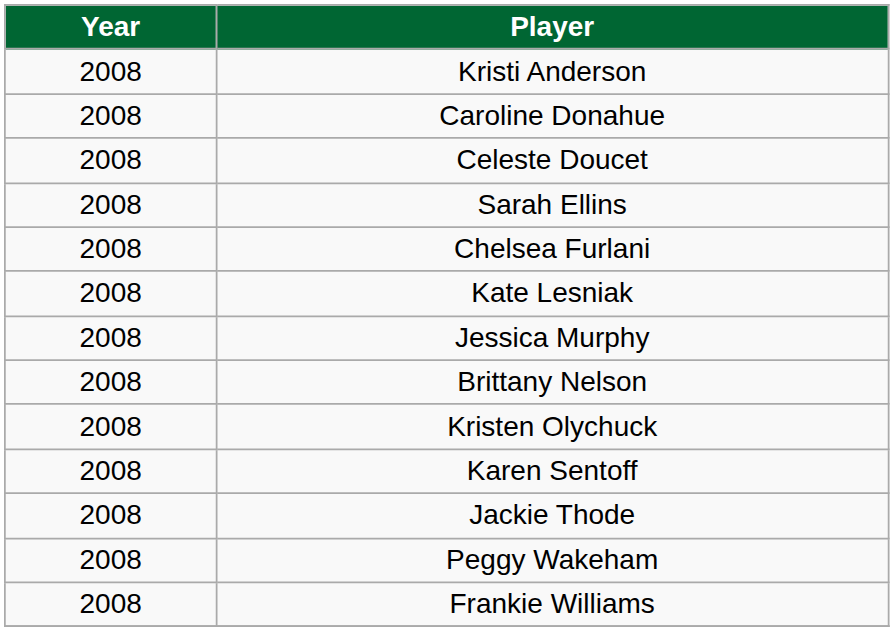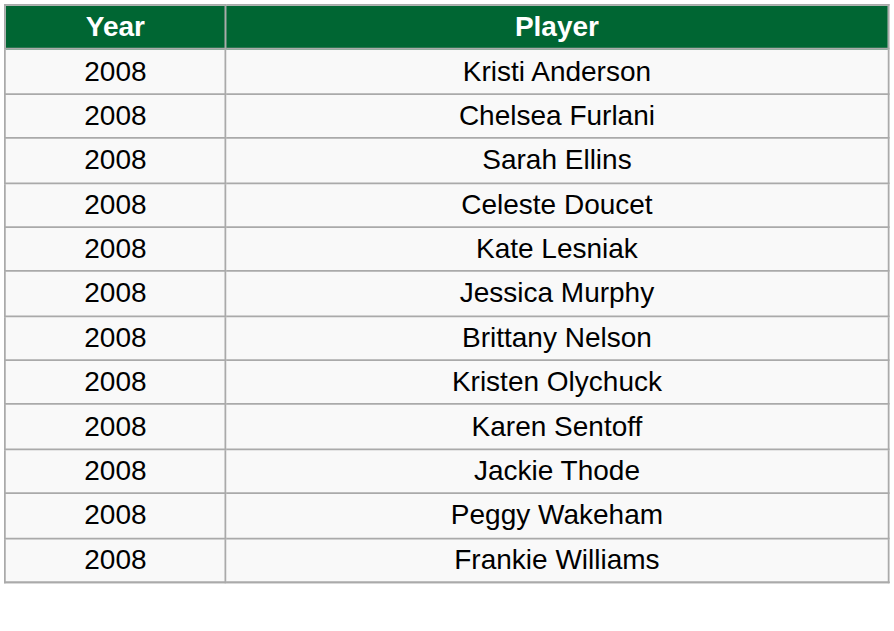- row: 2008 | Caroline Donahue
rows swapped: Celeste Doucet <-> Chelsea Furlani
